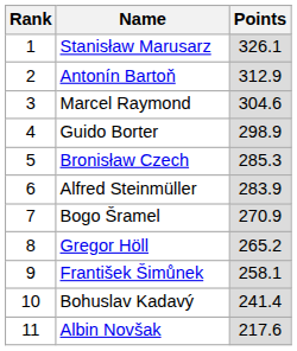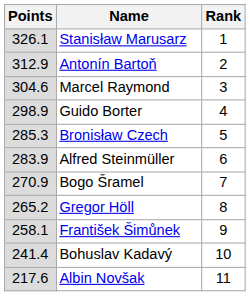columns swapped: Rank <-> Points
